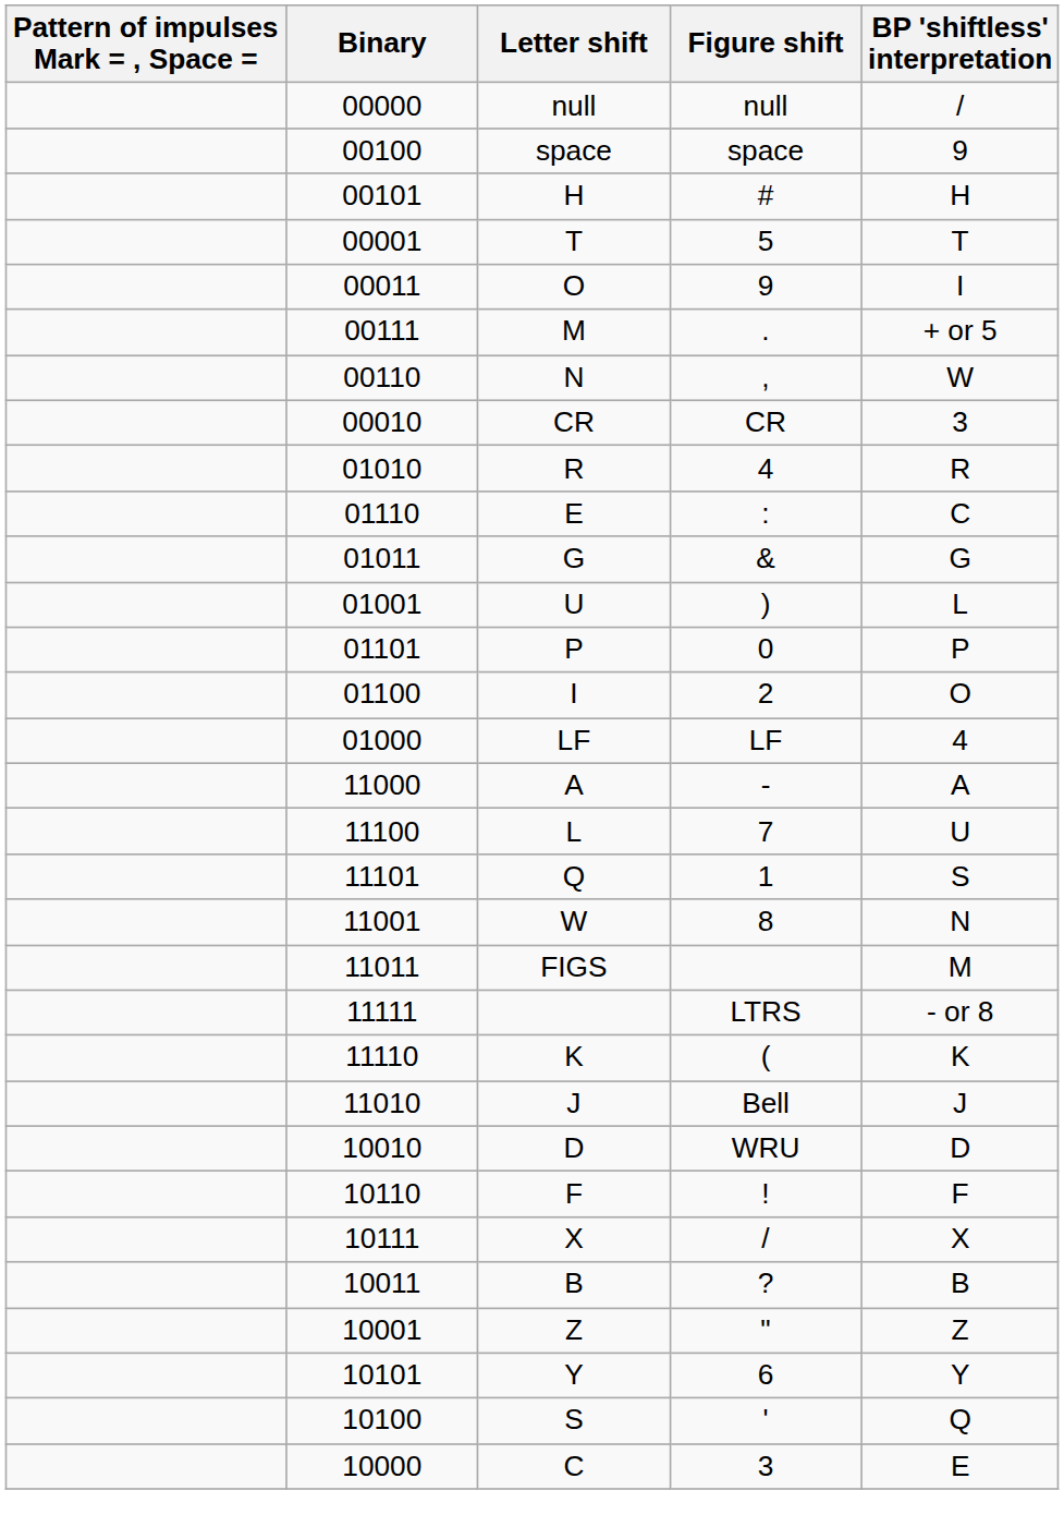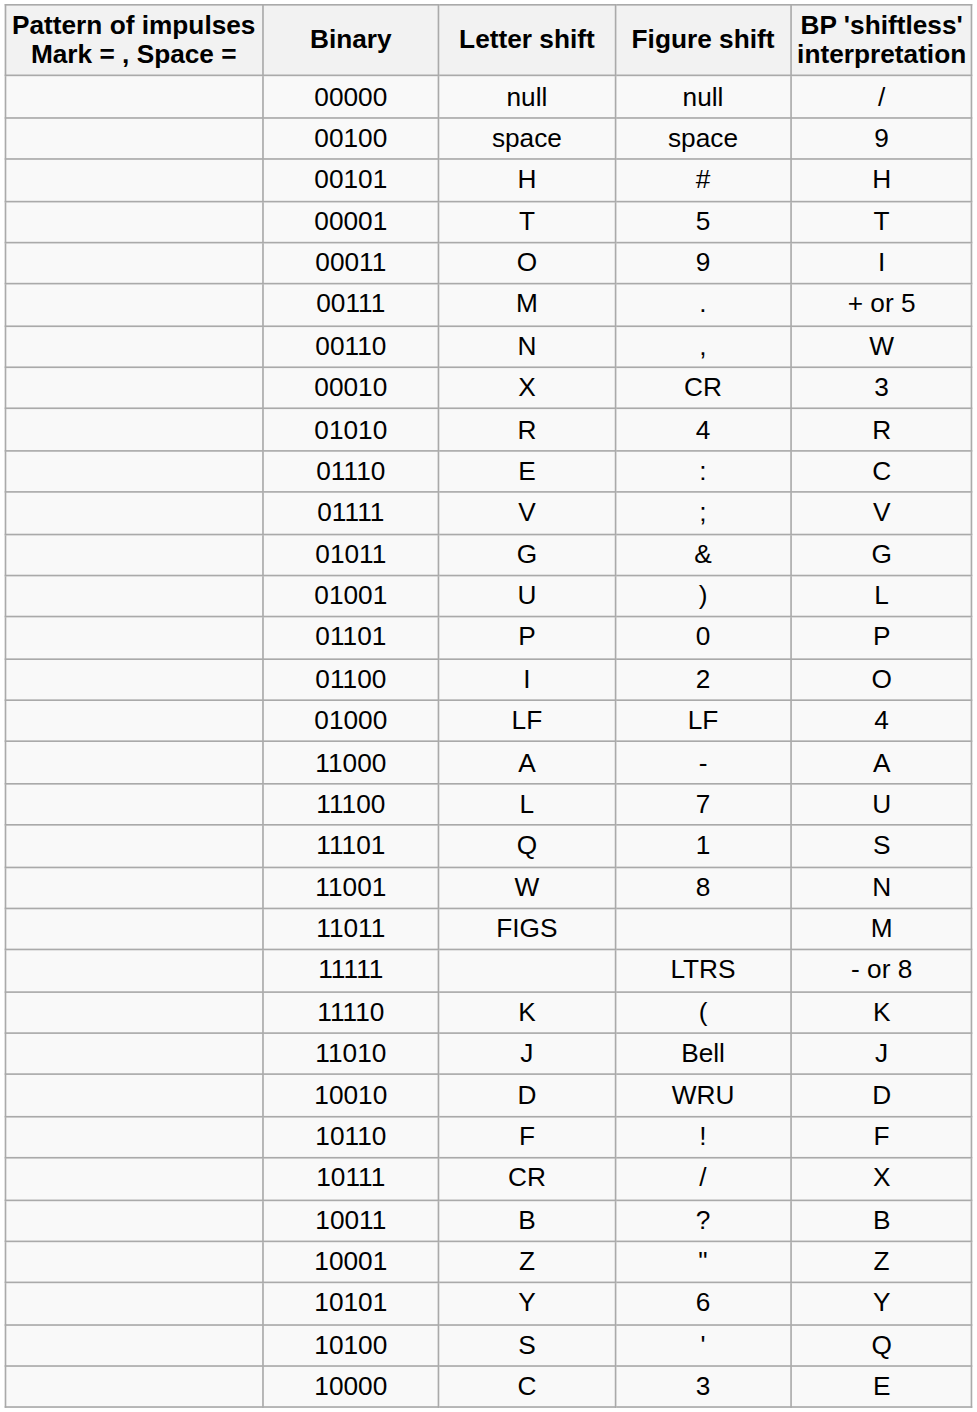00010 | Letter shift: CR -> X
+ row: 01111 | V | ; | V
10111 | Letter shift: X -> CR
